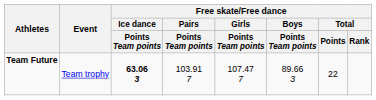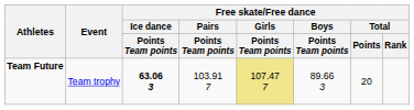Team Future | Free skate/Free dance / Girls / Points Team points: no background -> khaki background
Team Future | Free skate/Free dance / Total / Points: 22 -> 20
